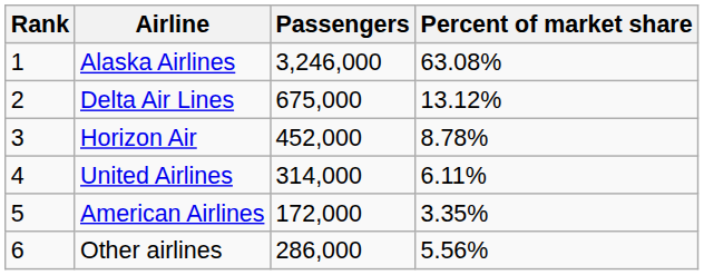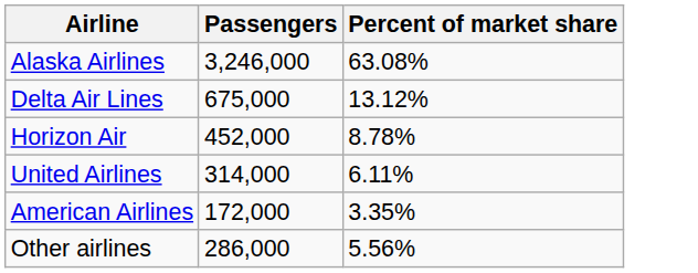- column: Rank | 1 | 2 | 3 | 4 | 5 | 6
